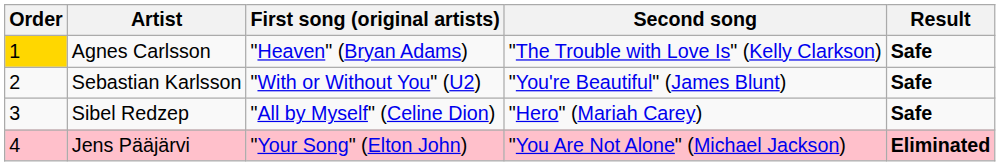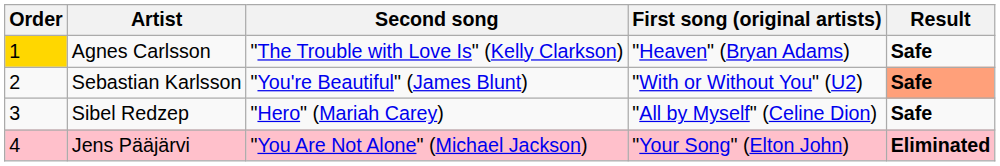columns swapped: First song (original artists) <-> Second song
Sebastian Karlsson | Result: no background -> lightsalmon background
